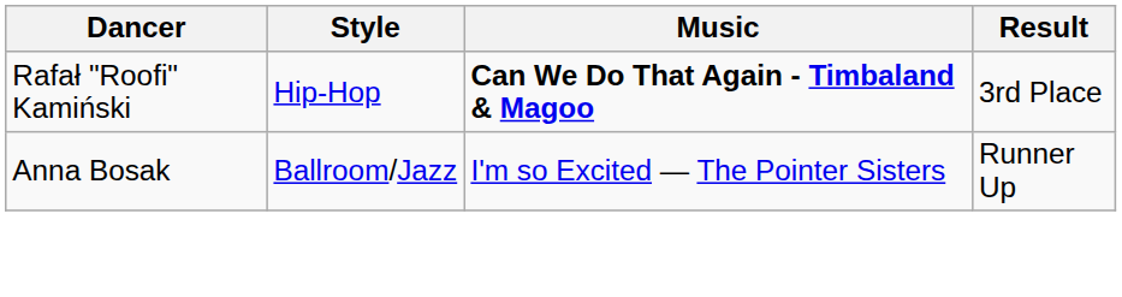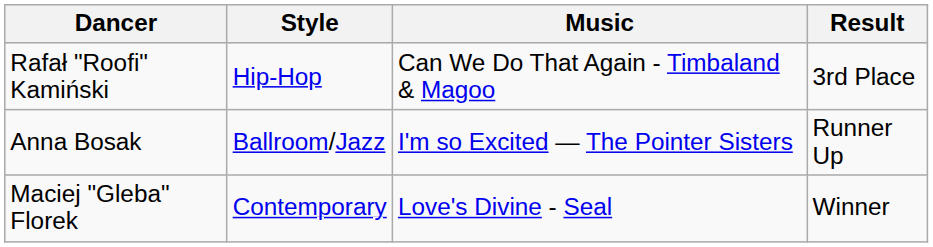Rafał "Roofi" Kamiński | Music: bold -> normal
+ row: Maciej "Gleba" Florek | Contemporary | Love's Divine - Seal | Winner
